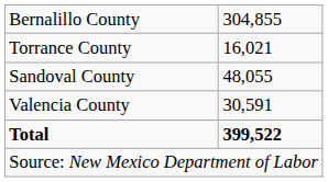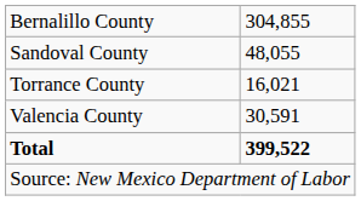rows swapped: Sandoval County <-> Torrance County
